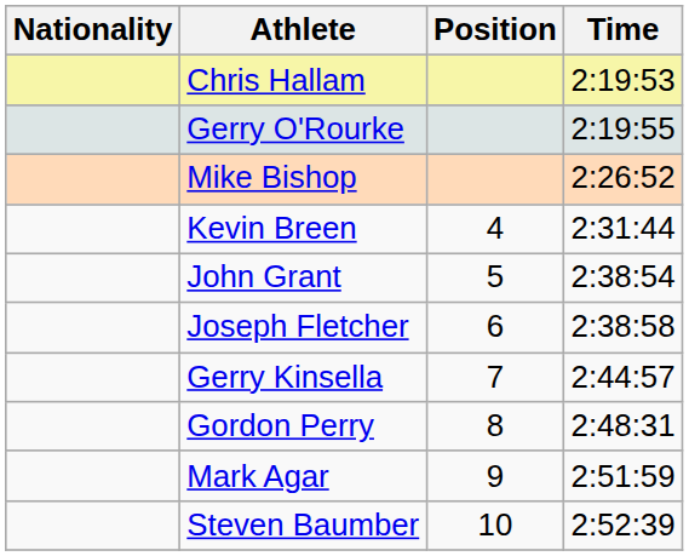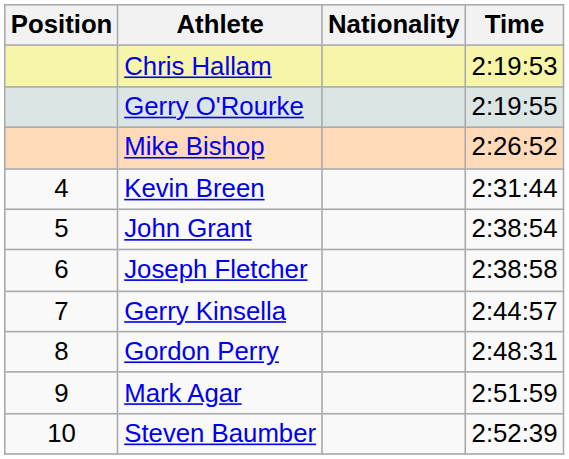columns swapped: Position <-> Nationality
